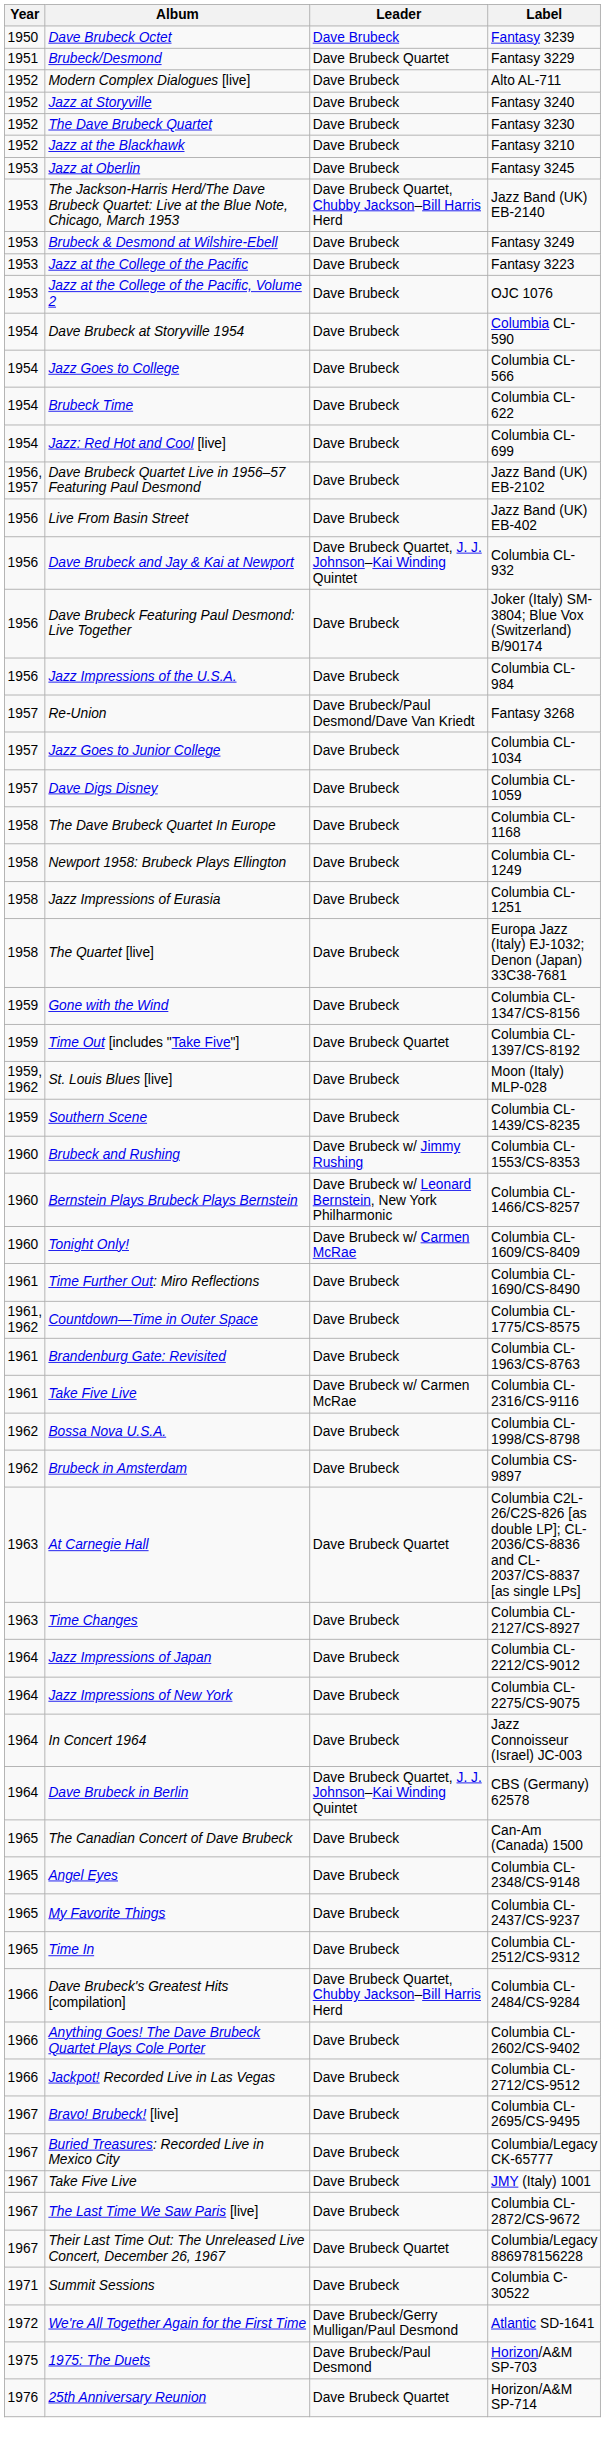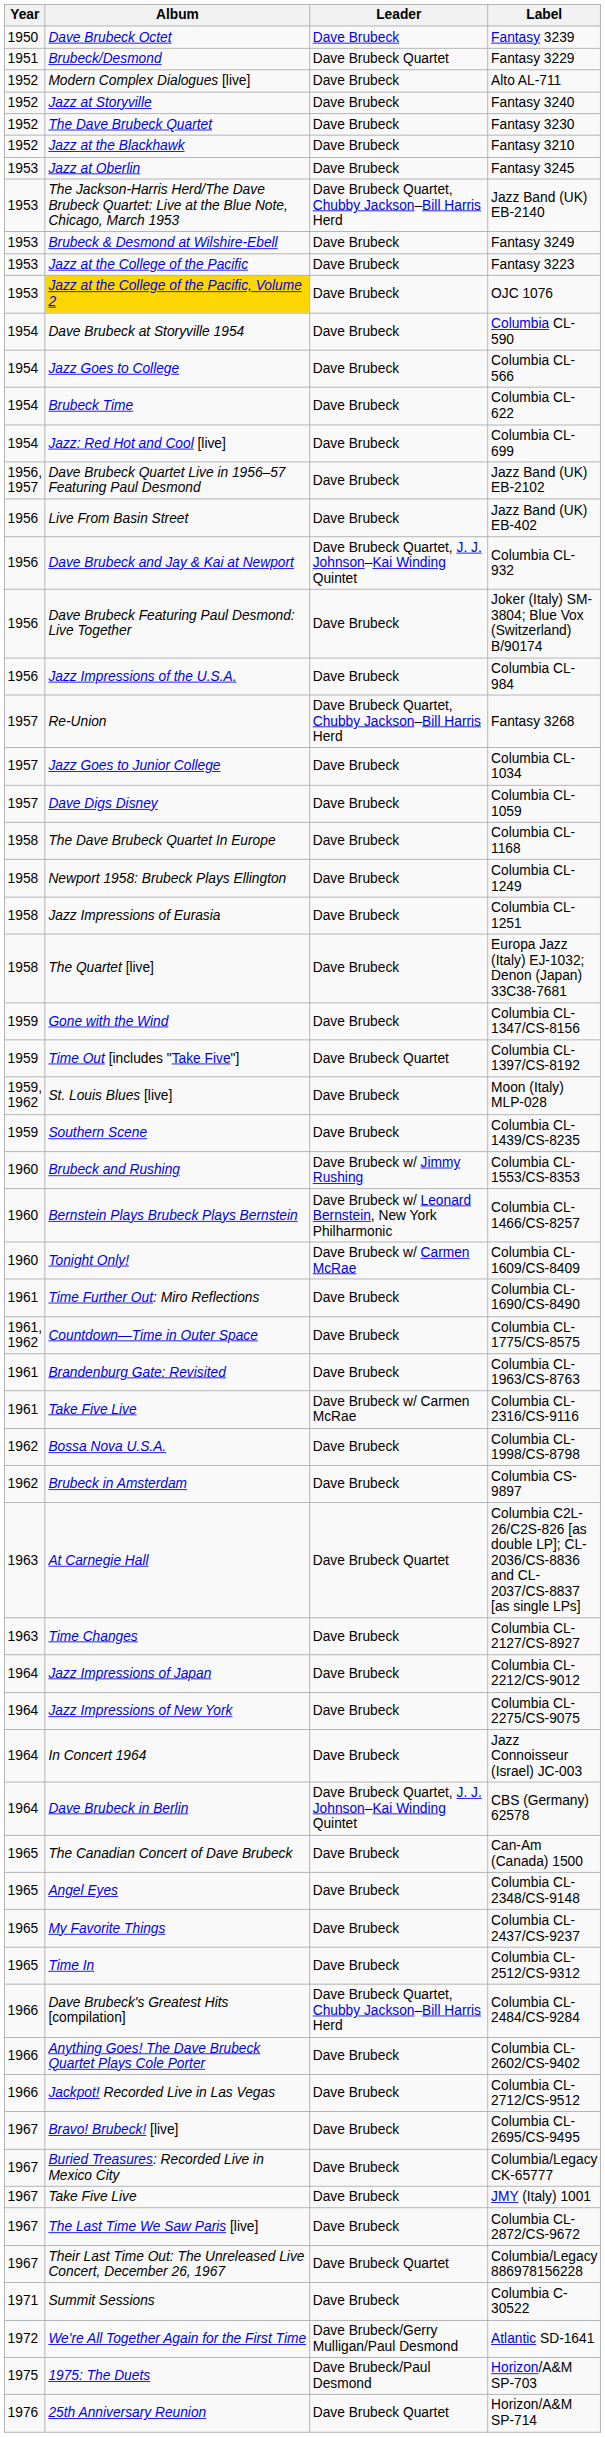OJC 1076 | Album: no background -> gold background
Fantasy 3268 | Leader: Dave Brubeck/Paul Desmond/Dave Van Kriedt -> Dave Brubeck Quartet, Chubby Jackson–Bill Harris Herd
